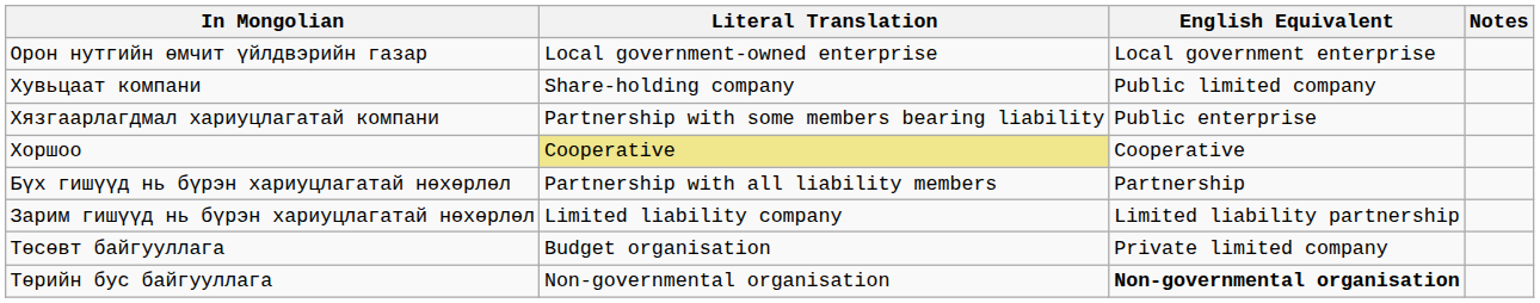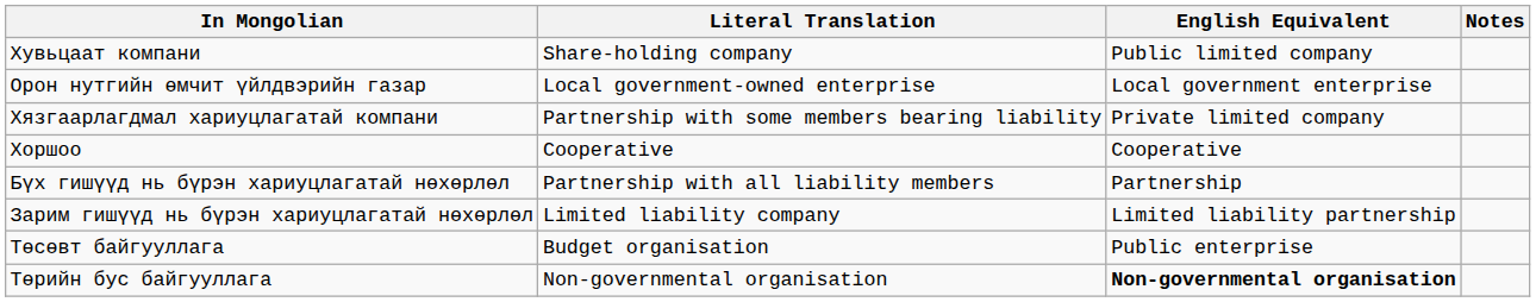rows swapped: Орон нутгийн өмчит үйлдвэрийн газар <-> Хувьцаат компани
Хязгаарлагдмал хариуцлагатай компани | English Equivalent: Public enterprise -> Private limited company
Хоршоо | Literal Translation: khaki background -> no background
Төсөвт байгууллага | English Equivalent: Private limited company -> Public enterprise
